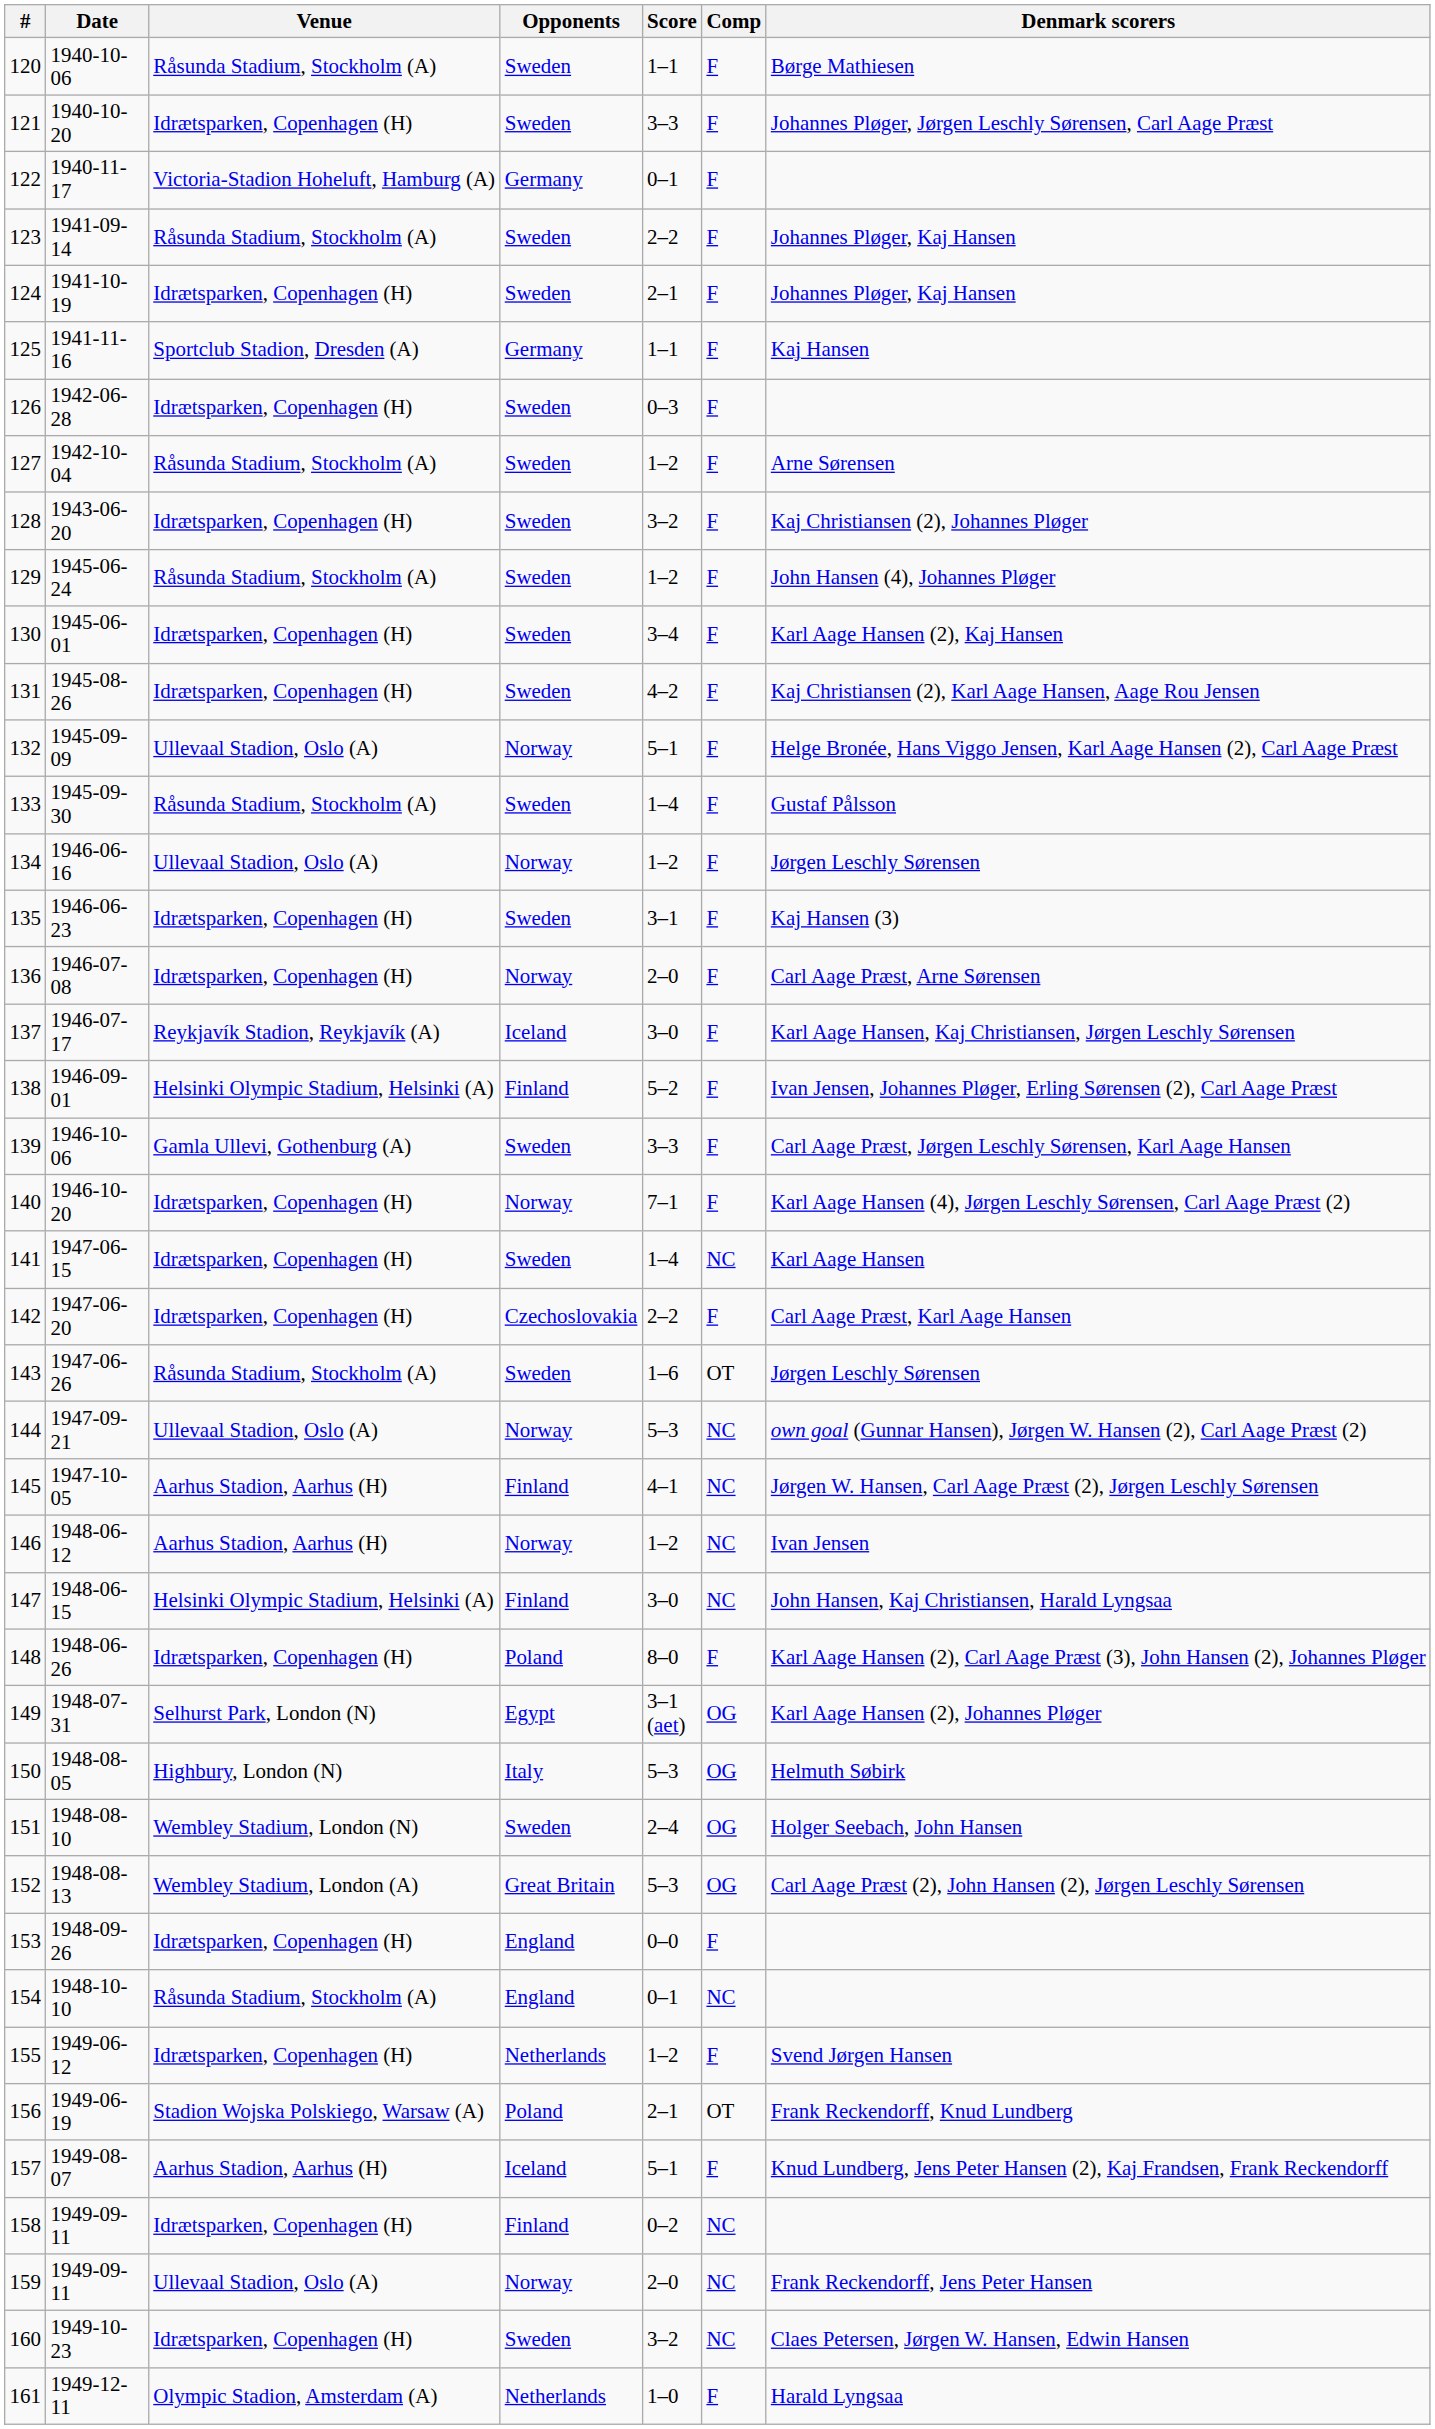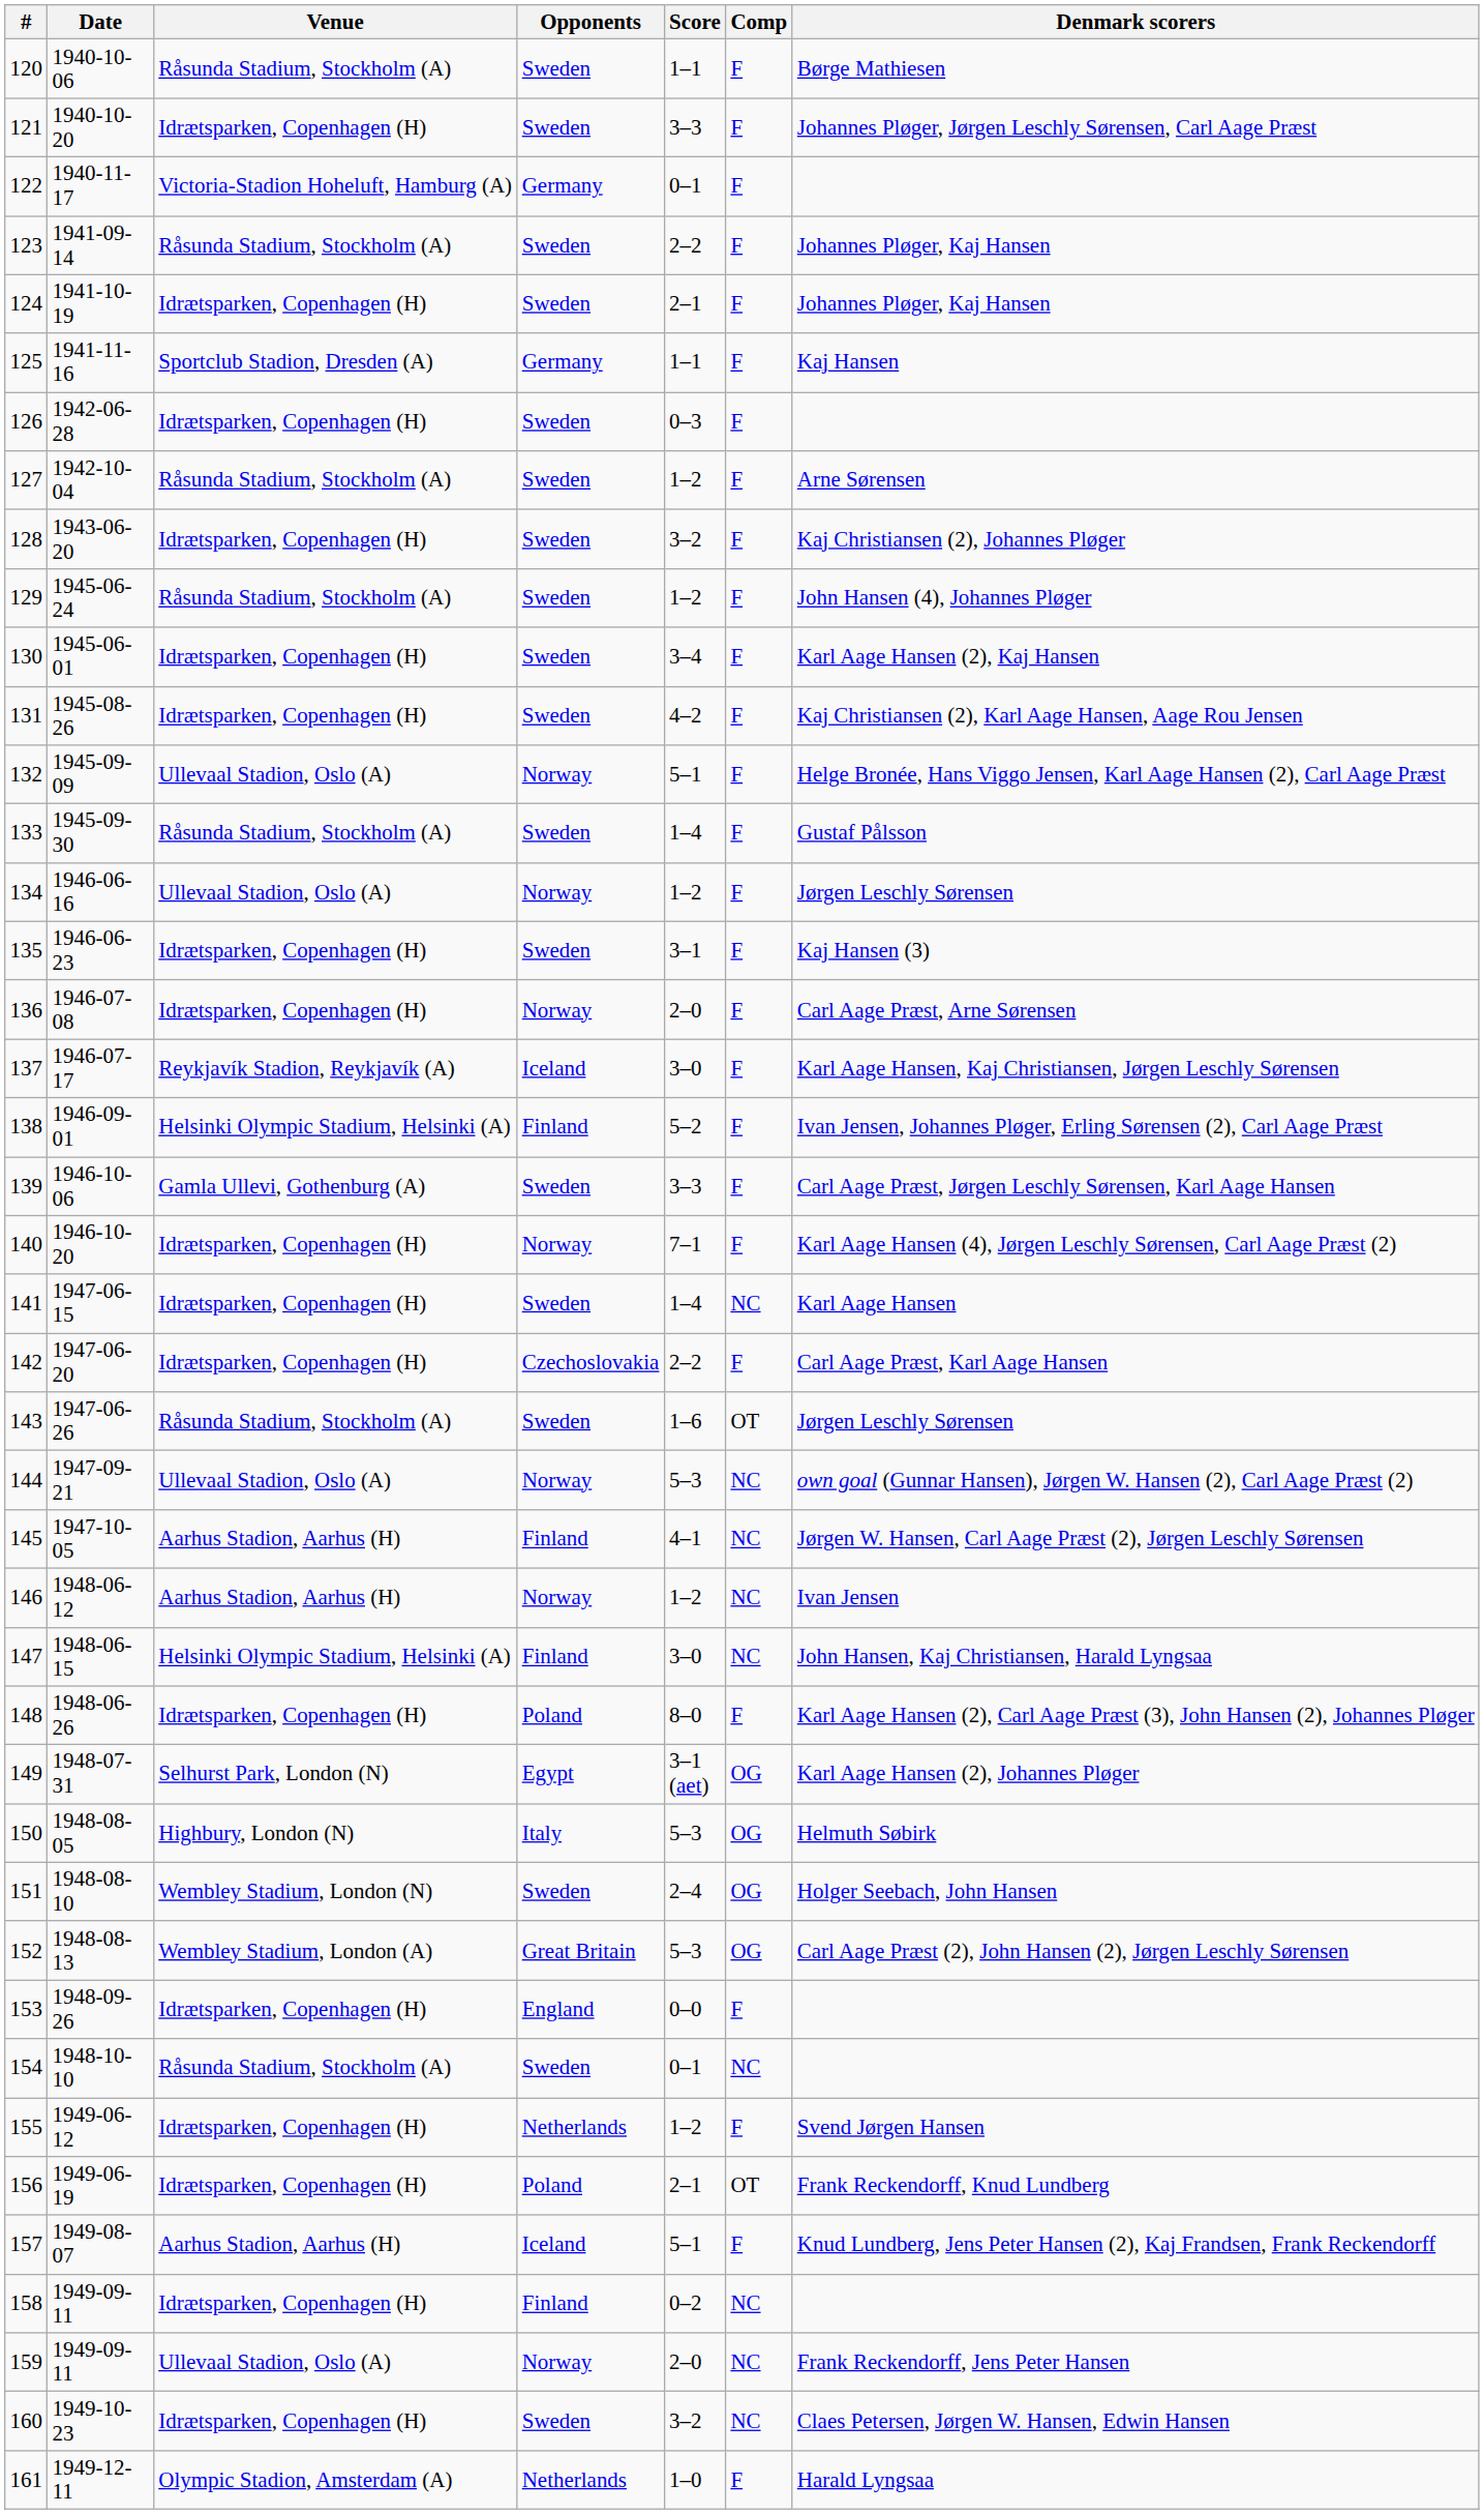154 | Opponents: England -> Sweden
156 | Venue: Stadion Wojska Polskiego, Warsaw (A) -> Idrætsparken, Copenhagen (H)
